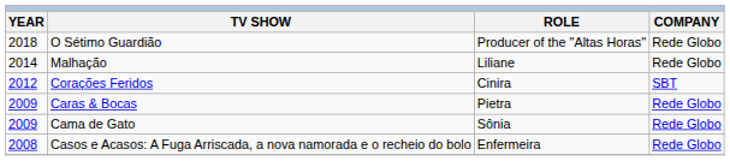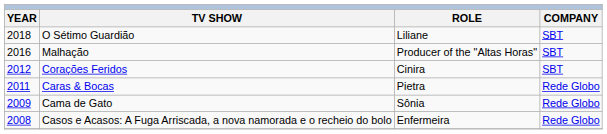O Sétimo Guardião | ROLE: Producer of the "Altas Horas" -> Liliane
O Sétimo Guardião | COMPANY: Rede Globo -> SBT
Malhação | YEAR: 2014 -> 2016
Malhação | ROLE: Liliane -> Producer of the "Altas Horas"
Malhação | COMPANY: Rede Globo -> SBT
Caras & Bocas | YEAR: 2009 -> 2011
